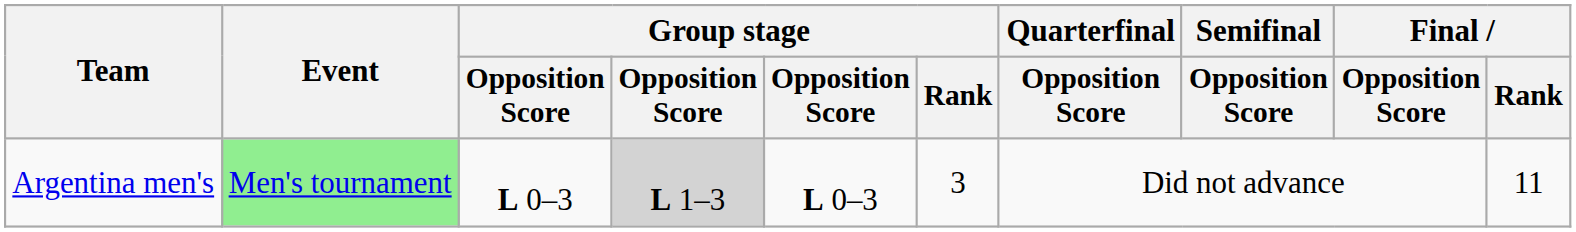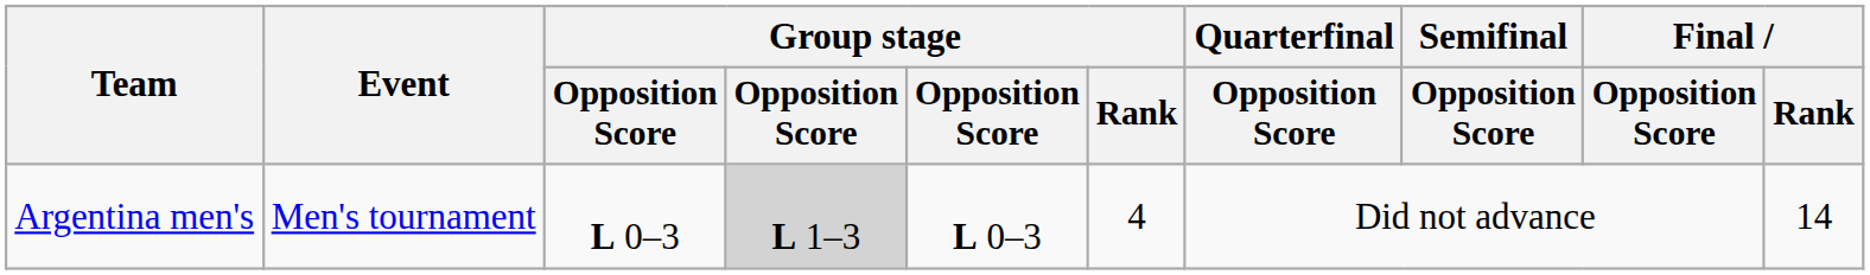Argentina men's | Event: lightgreen background -> no background
Argentina men's | Group stage / Rank: 3 -> 4
Argentina men's | Final / Rank: 11 -> 14
